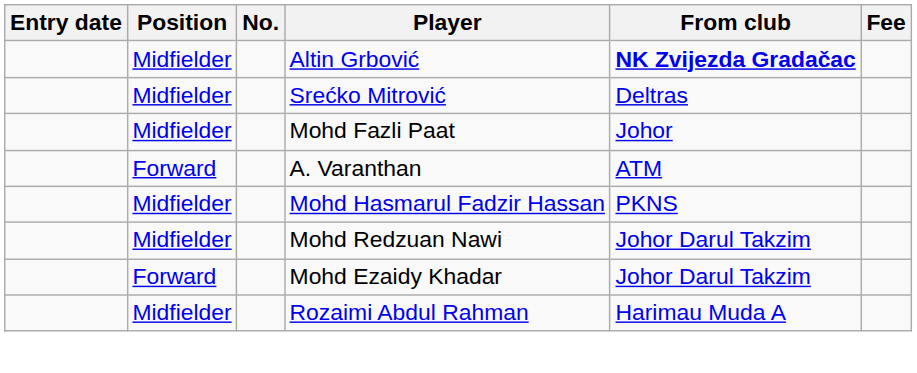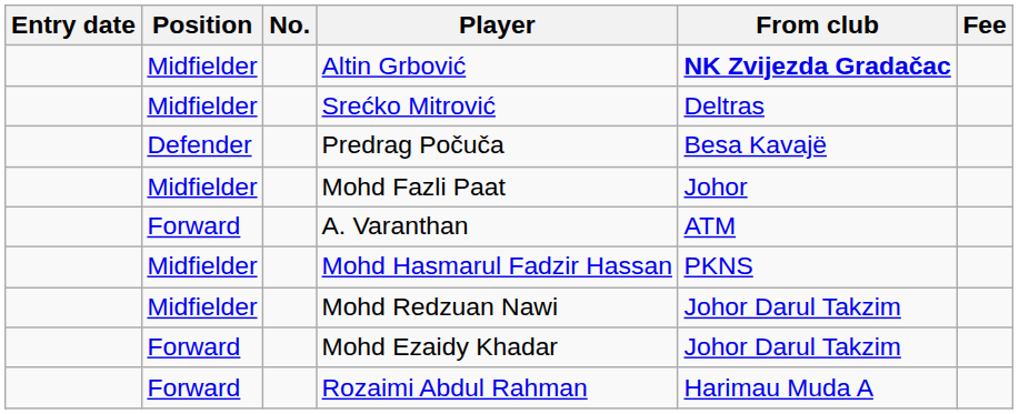+ row: Defender | Predrag Počuča | Besa Kavajë
Rozaimi Abdul Rahman | Position: Midfielder -> Forward
